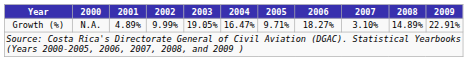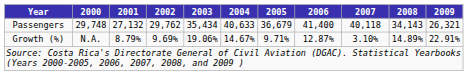+ row: Passengers | 29,748 | 27,132 | 29,762 | 35,434 | 40,633 | 36,679 | 41,400 | 40,118 | 34,143 | 26,321
Growth (%) | 2001: 4.89% -> 8.79%
Growth (%) | 2002: 9.99% -> 9.69%
Growth (%) | 2003: 19.05% -> 19.06%
Growth (%) | 2004: 16.47% -> 14.67%
Growth (%) | 2006: 18.27% -> 12.87%
